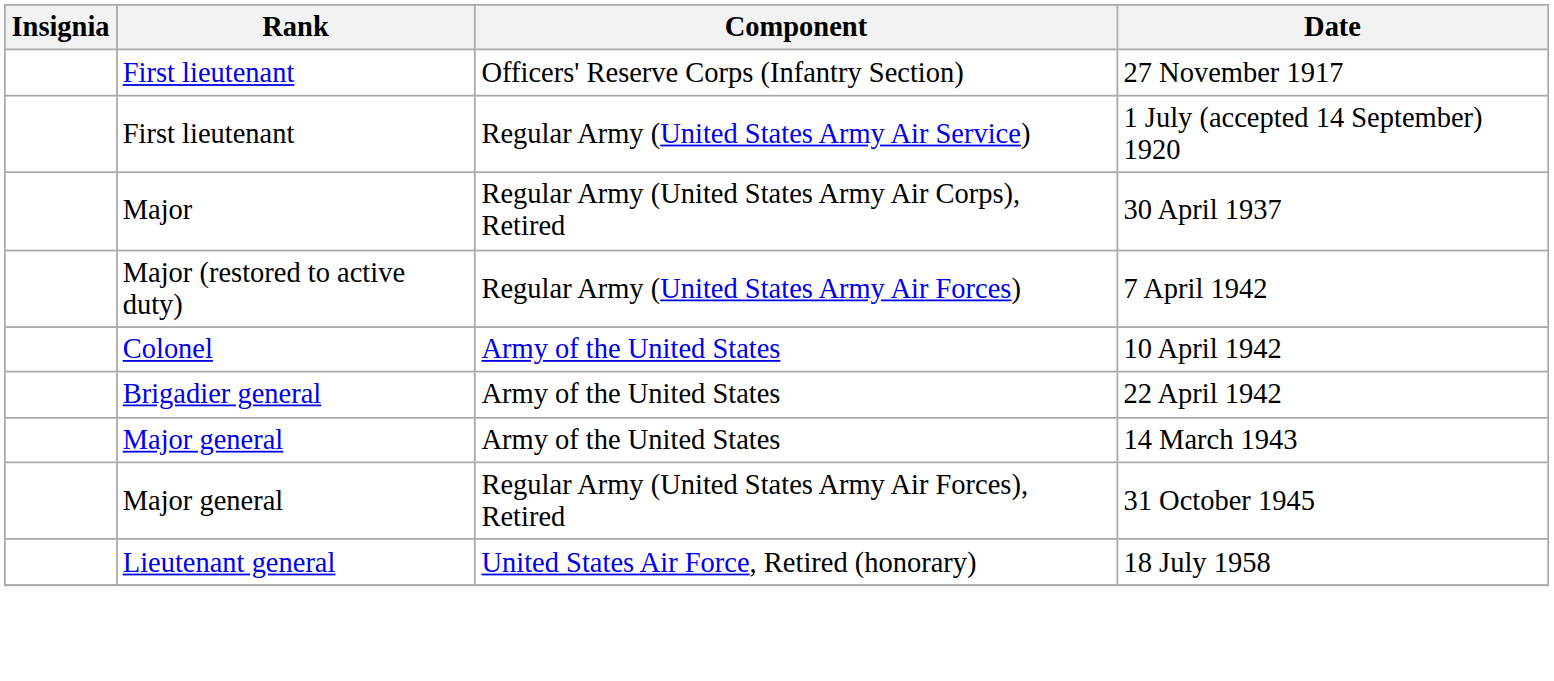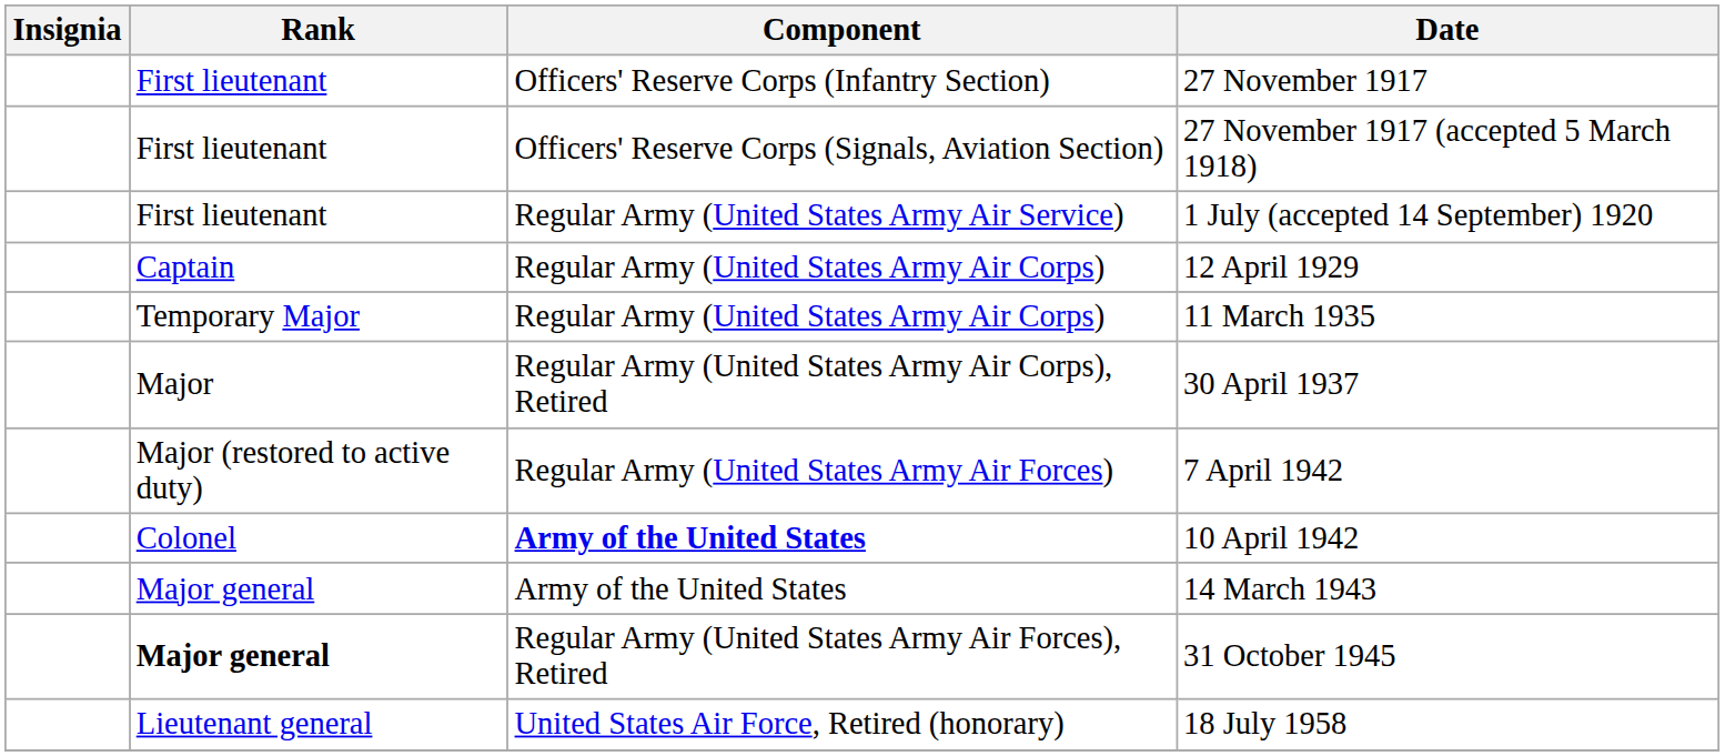+ row: First lieutenant | Officers' Reserve Corps (Signals, Aviation Section) | 27 November 1917 (accepted 5 March 1918)
+ row: Captain | Regular Army (United States Army Air Corps) | 12 April 1929
+ row: Temporary Major | Regular Army (United States Army Air Corps) | 11 March 1935
10 April 1942 | Component: normal -> bold
- row: Brigadier general | Army of the United States | 22 April 1942
31 October 1945 | Rank: normal -> bold
